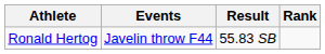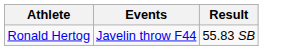- column: Rank
